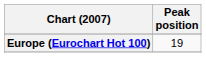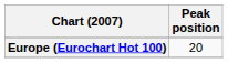Europe (Eurochart Hot 100) | Peak position: 19 -> 20
